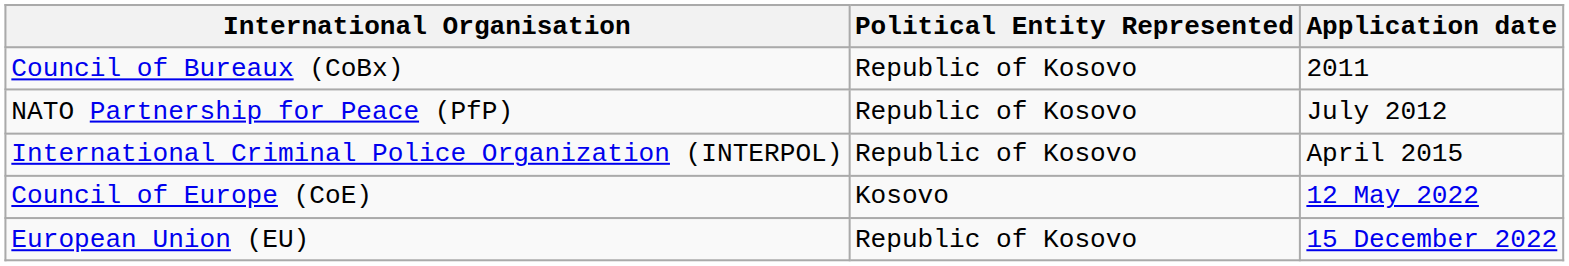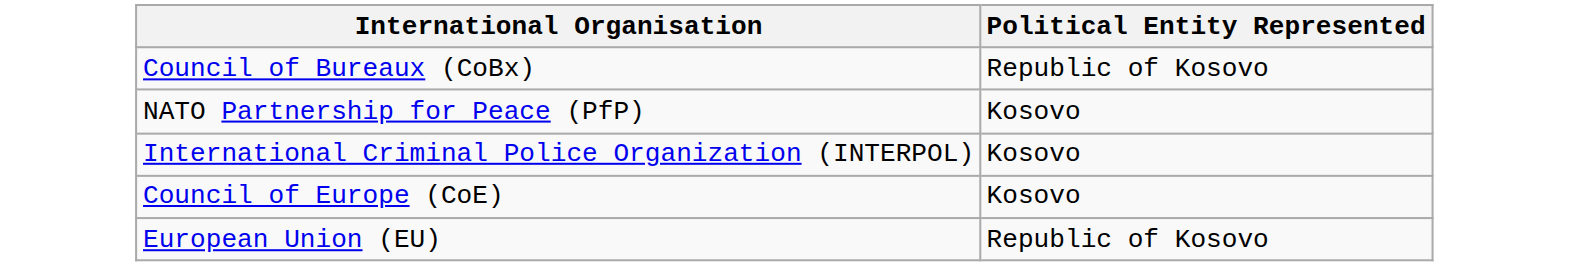- column: Application date | 2011 | July 2012 | April 2015 | 12 May 2022 | 15 December 2022
NATO Partnership for Peace (PfP) | Political Entity Represented: Republic of Kosovo -> Kosovo
International Criminal Police Organization (INTERPOL) | Political Entity Represented: Republic of Kosovo -> Kosovo
